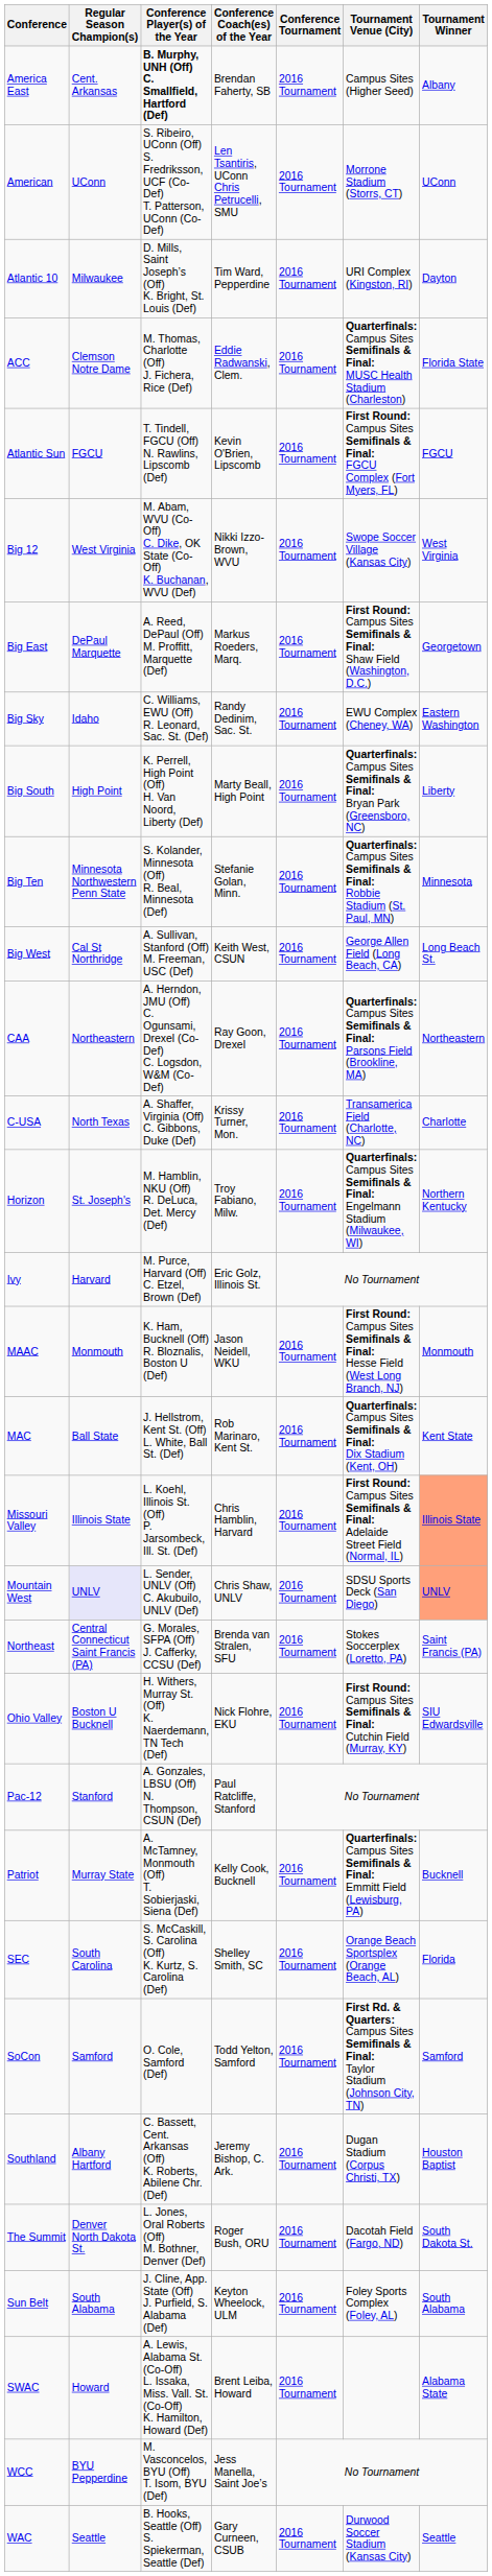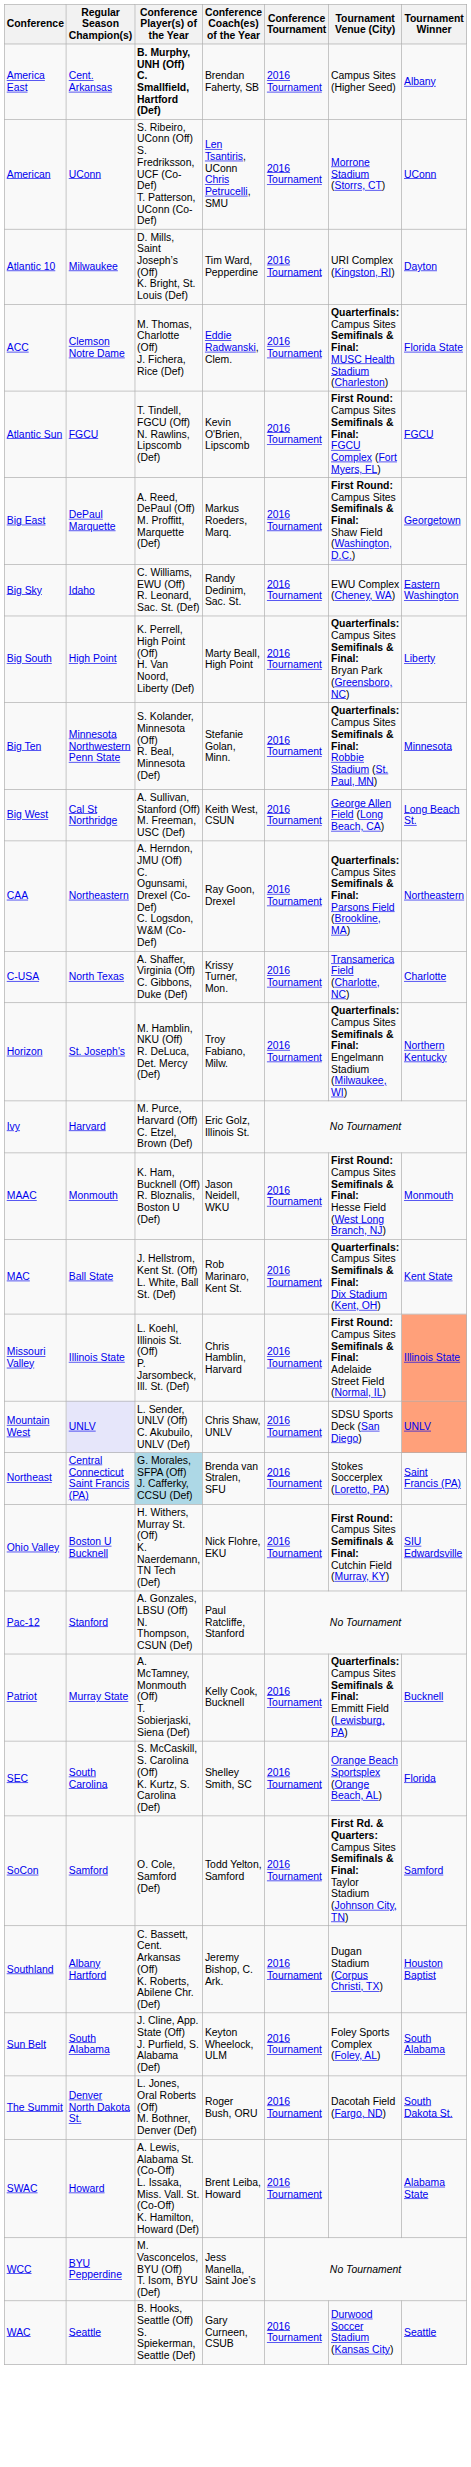- row: Big 12 | West Virginia | M. Abam, WVU (Co-Off) C. Dike, OK State (Co-Off) K. Buchanan, WVU (Def) | Nikki Izzo-Brown, WVU | 2016 Tournament | Swope Soccer Village (Kansas City) | West Virginia
Northeast | Conference Player(s) of the Year: no background -> lightblue background
rows swapped: The Summit <-> Sun Belt
